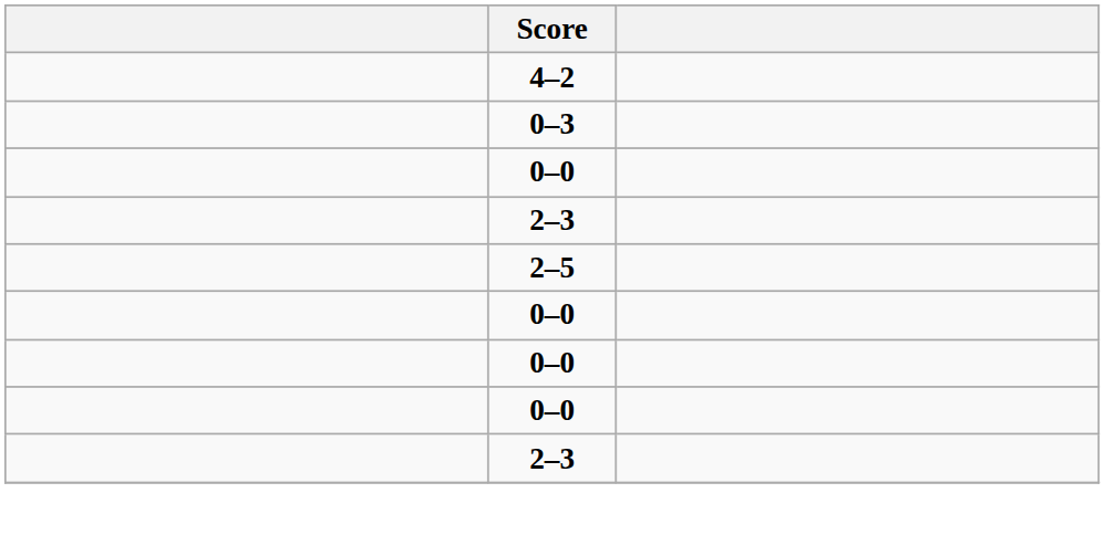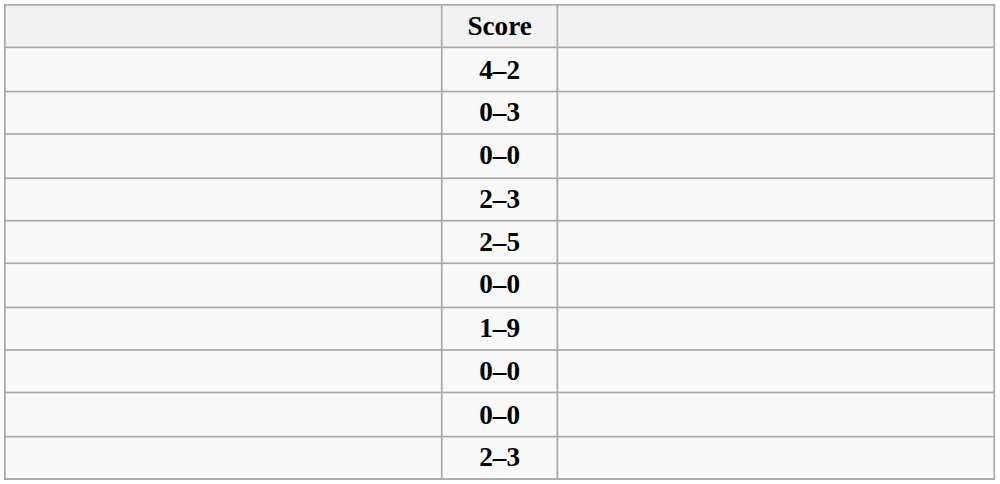+ row: 1–9
